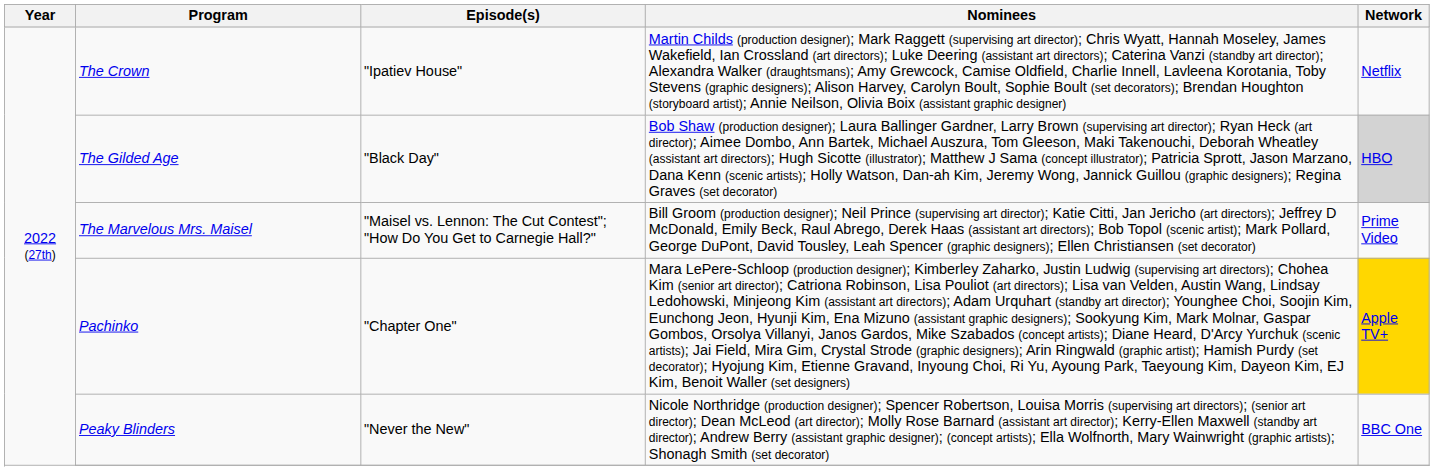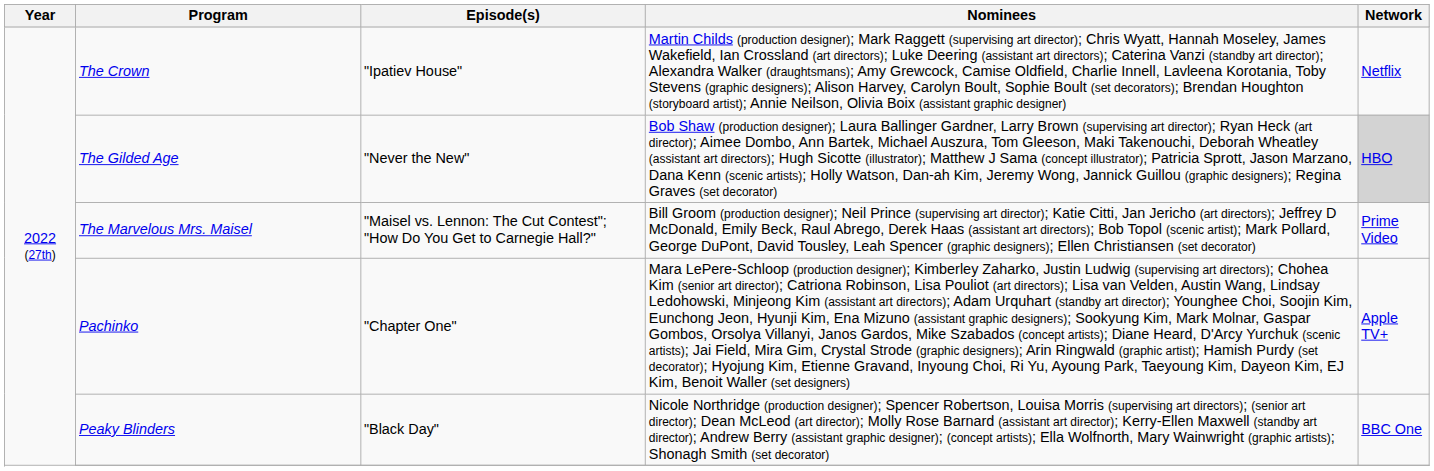The Gilded Age | Episode(s): "Black Day" -> "Never the New"
Pachinko | Network: gold background -> no background
Peaky Blinders | Episode(s): "Never the New" -> "Black Day"
